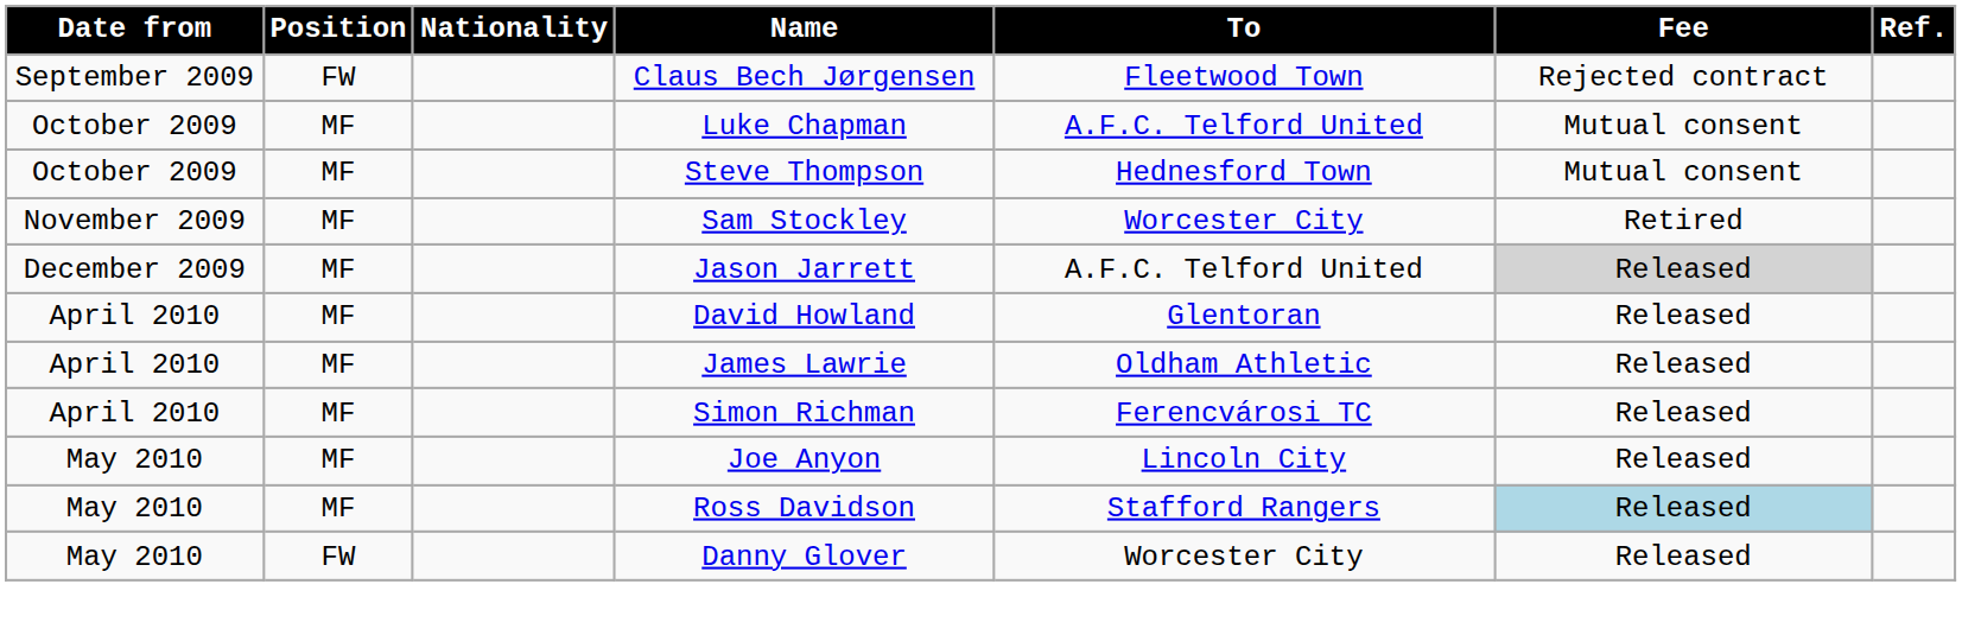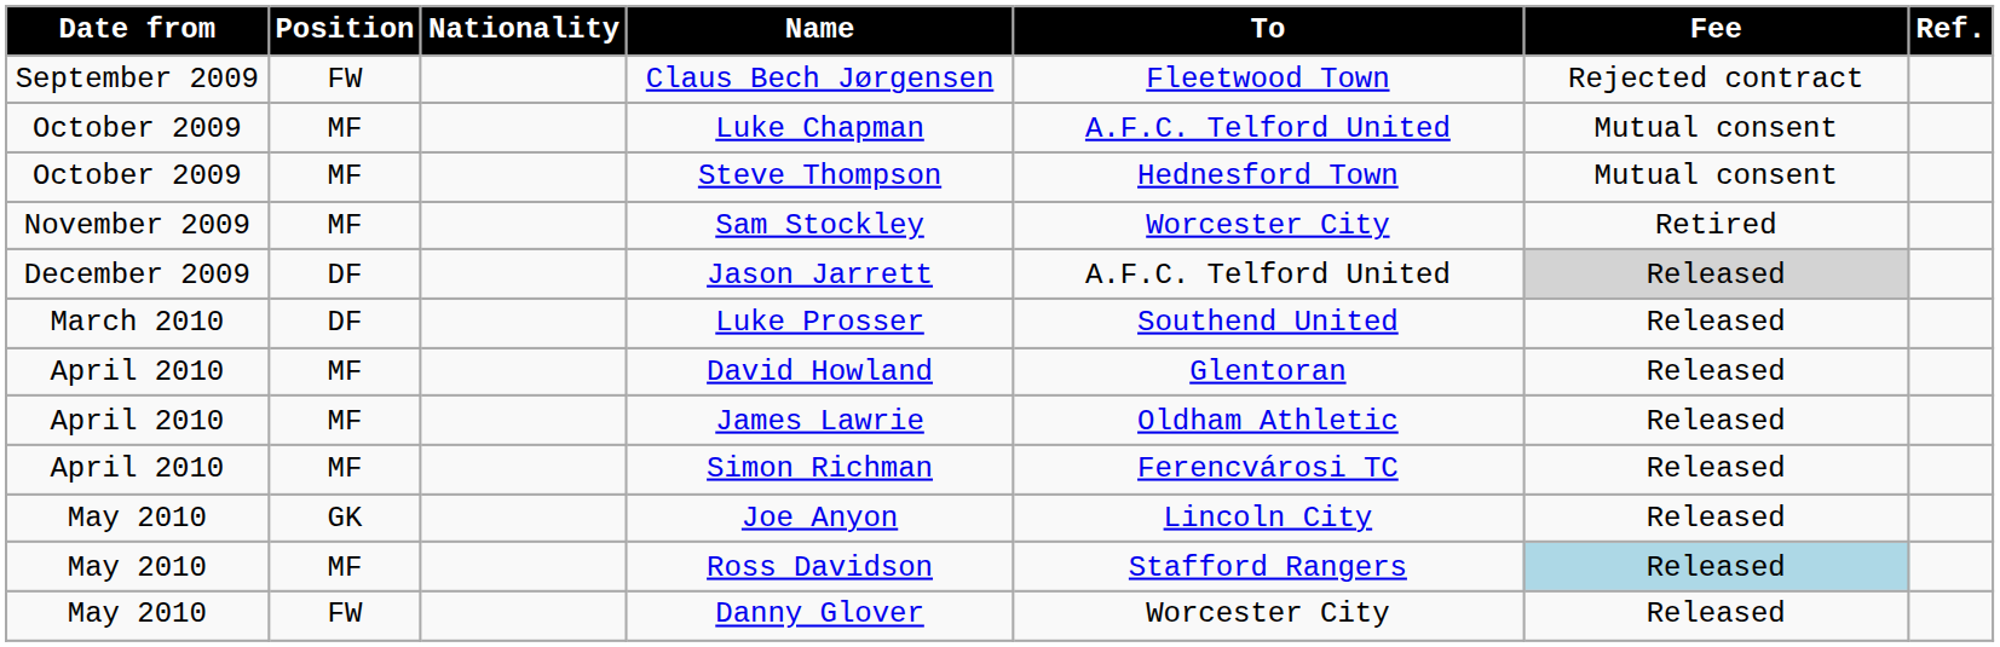Jason Jarrett | Position: MF -> DF
+ row: March 2010 | DF | Luke Prosser | Southend United | Released
Joe Anyon | Position: MF -> GK
